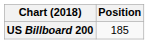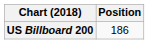US Billboard 200 | Position: 185 -> 186
